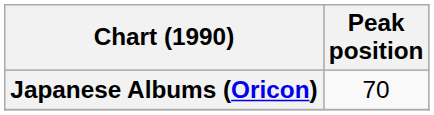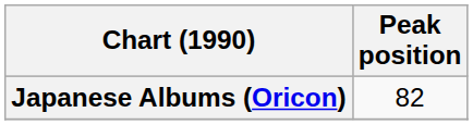Japanese Albums (Oricon) | Peak position: 70 -> 82
